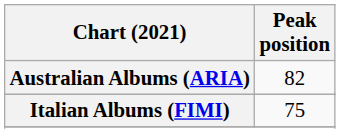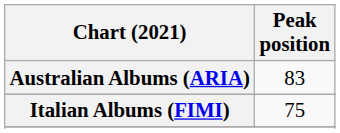Australian Albums (ARIA) | Peak position: 82 -> 83
